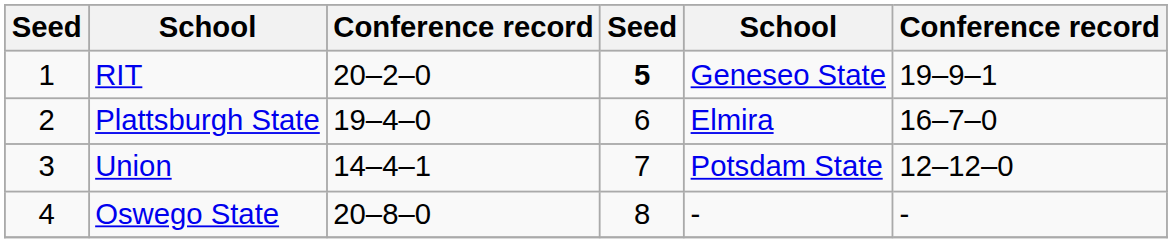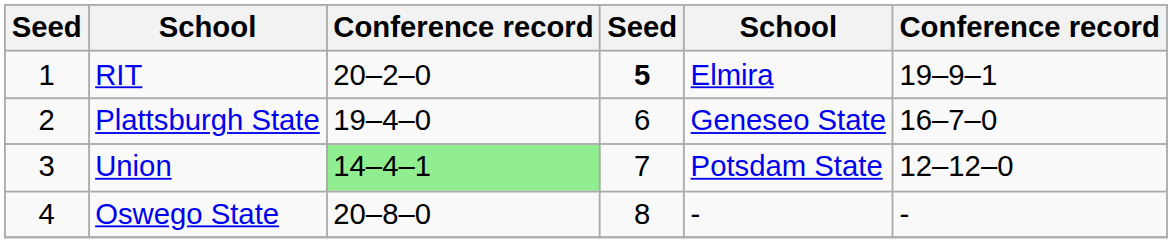RIT | column 5: Geneseo State -> Elmira
Plattsburgh State | column 5: Elmira -> Geneseo State
Union | column 3: no background -> lightgreen background
